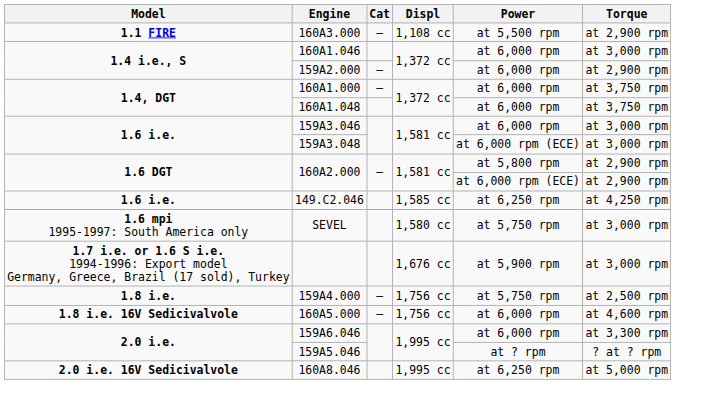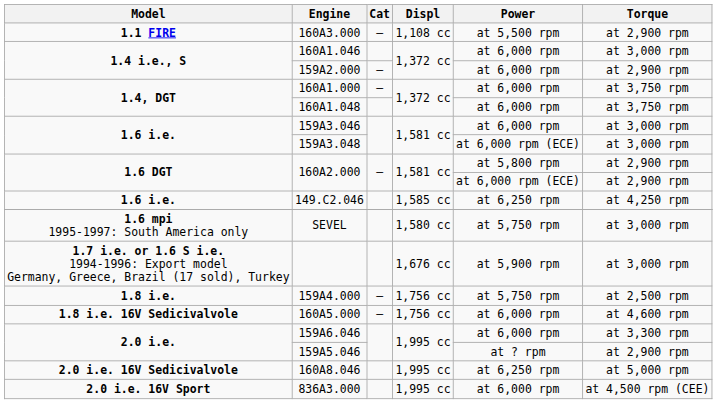159A5.046 | Torque: ? at ? rpm -> at 2,900 rpm
+ row: 2.0 i.e. 16V Sport | 836A3.000 | 1,995 cc | at 6,000 rpm | at 4,500 rpm (CEE)
